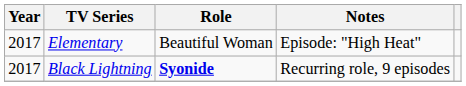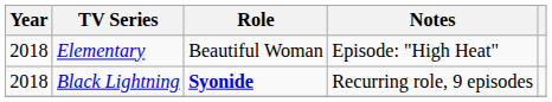Elementary | Year: 2017 -> 2018
Black Lightning | Year: 2017 -> 2018
